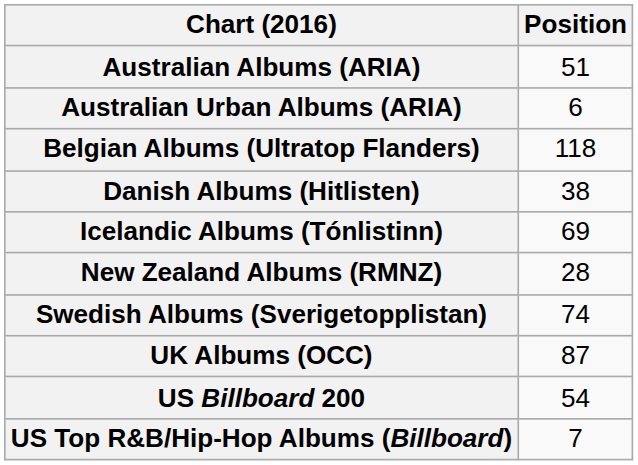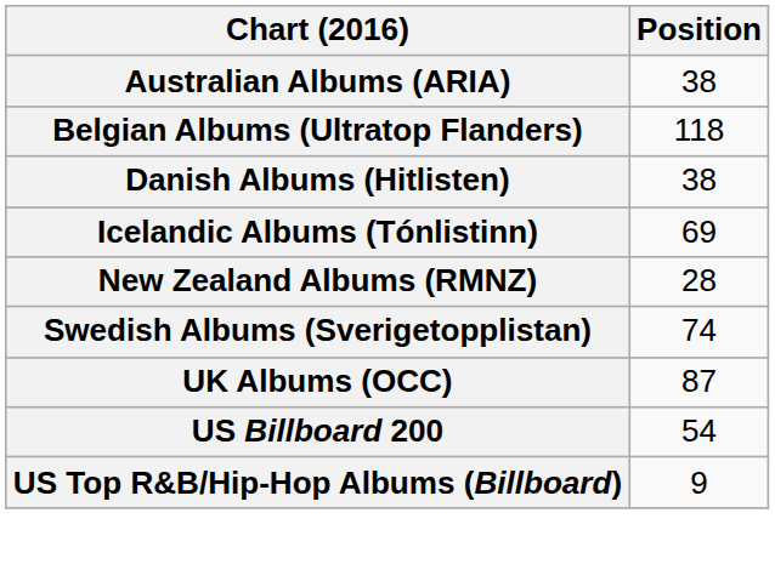Australian Albums (ARIA) | Position: 51 -> 38
- row: Australian Urban Albums (ARIA) | 6
US Top R&B/Hip-Hop Albums (Billboard) | Position: 7 -> 9
